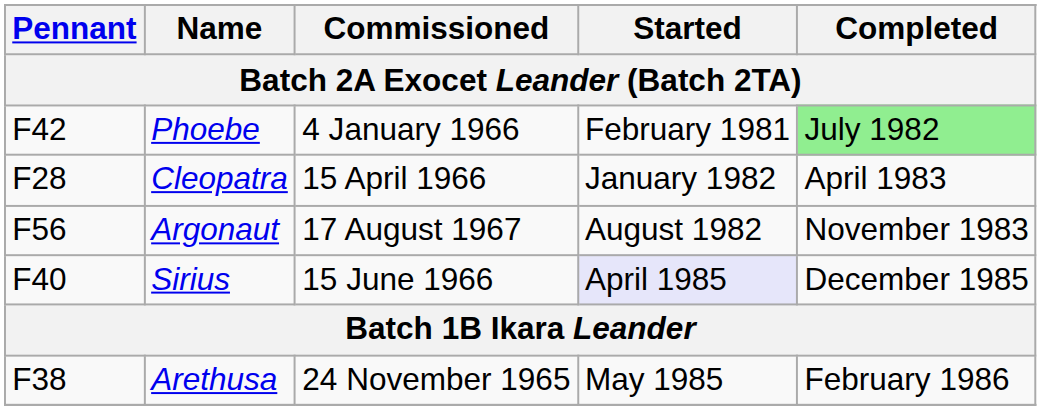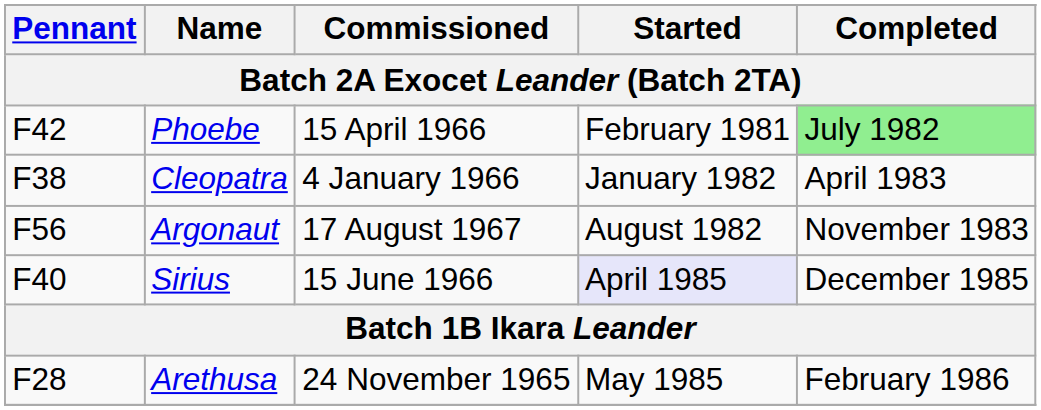Phoebe | Commissioned: 4 January 1966 -> 15 April 1966
Cleopatra | Pennant: F28 -> F38
Cleopatra | Commissioned: 15 April 1966 -> 4 January 1966
Arethusa | Pennant: F38 -> F28
